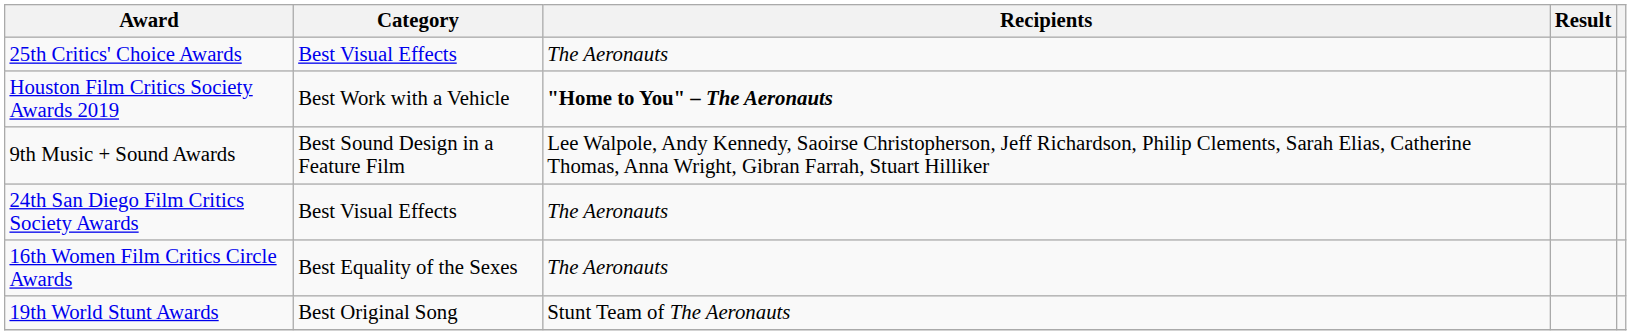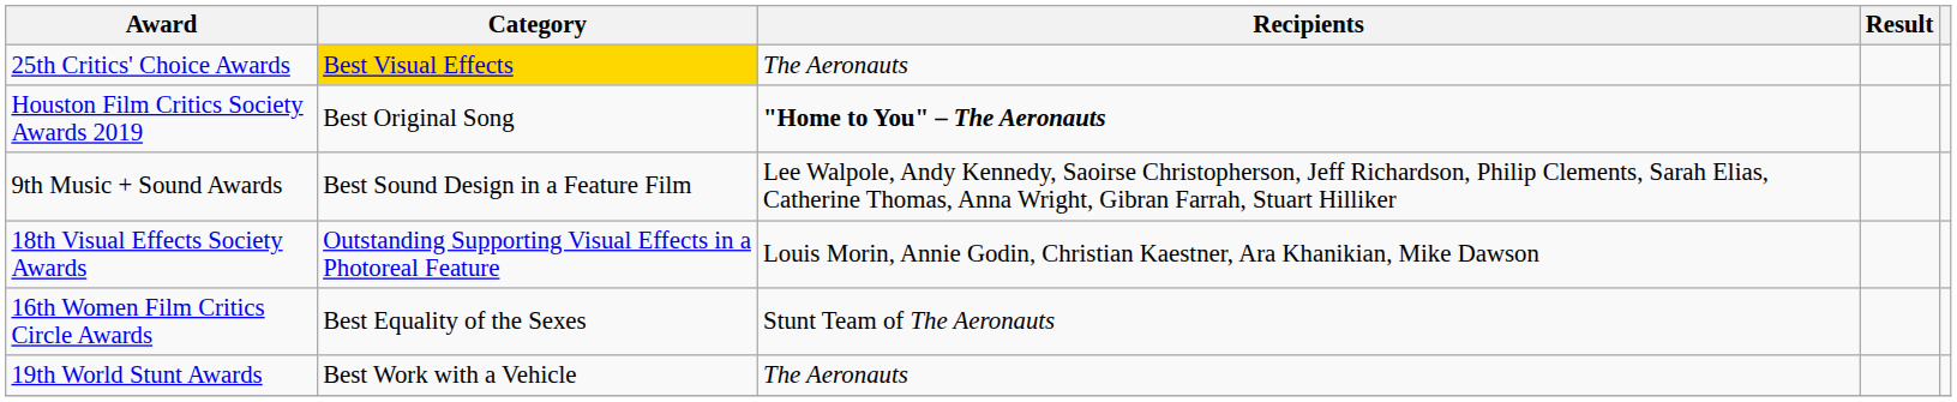25th Critics' Choice Awards | Category: no background -> gold background
Houston Film Critics Society Awards 2019 | Category: Best Work with a Vehicle -> Best Original Song
- row: 24th San Diego Film Critics Society Awards | Best Visual Effects | The Aeronauts
+ row: 18th Visual Effects Society Awards | Outstanding Supporting Visual Effects in a Photoreal Feature | Louis Morin, Annie Godin, Christian Kaestner, Ara Khanikian, Mike Dawson
16th Women Film Critics Circle Awards | Recipients: The Aeronauts -> Stunt Team of The Aeronauts
19th World Stunt Awards | Category: Best Original Song -> Best Work with a Vehicle
19th World Stunt Awards | Recipients: Stunt Team of The Aeronauts -> The Aeronauts
